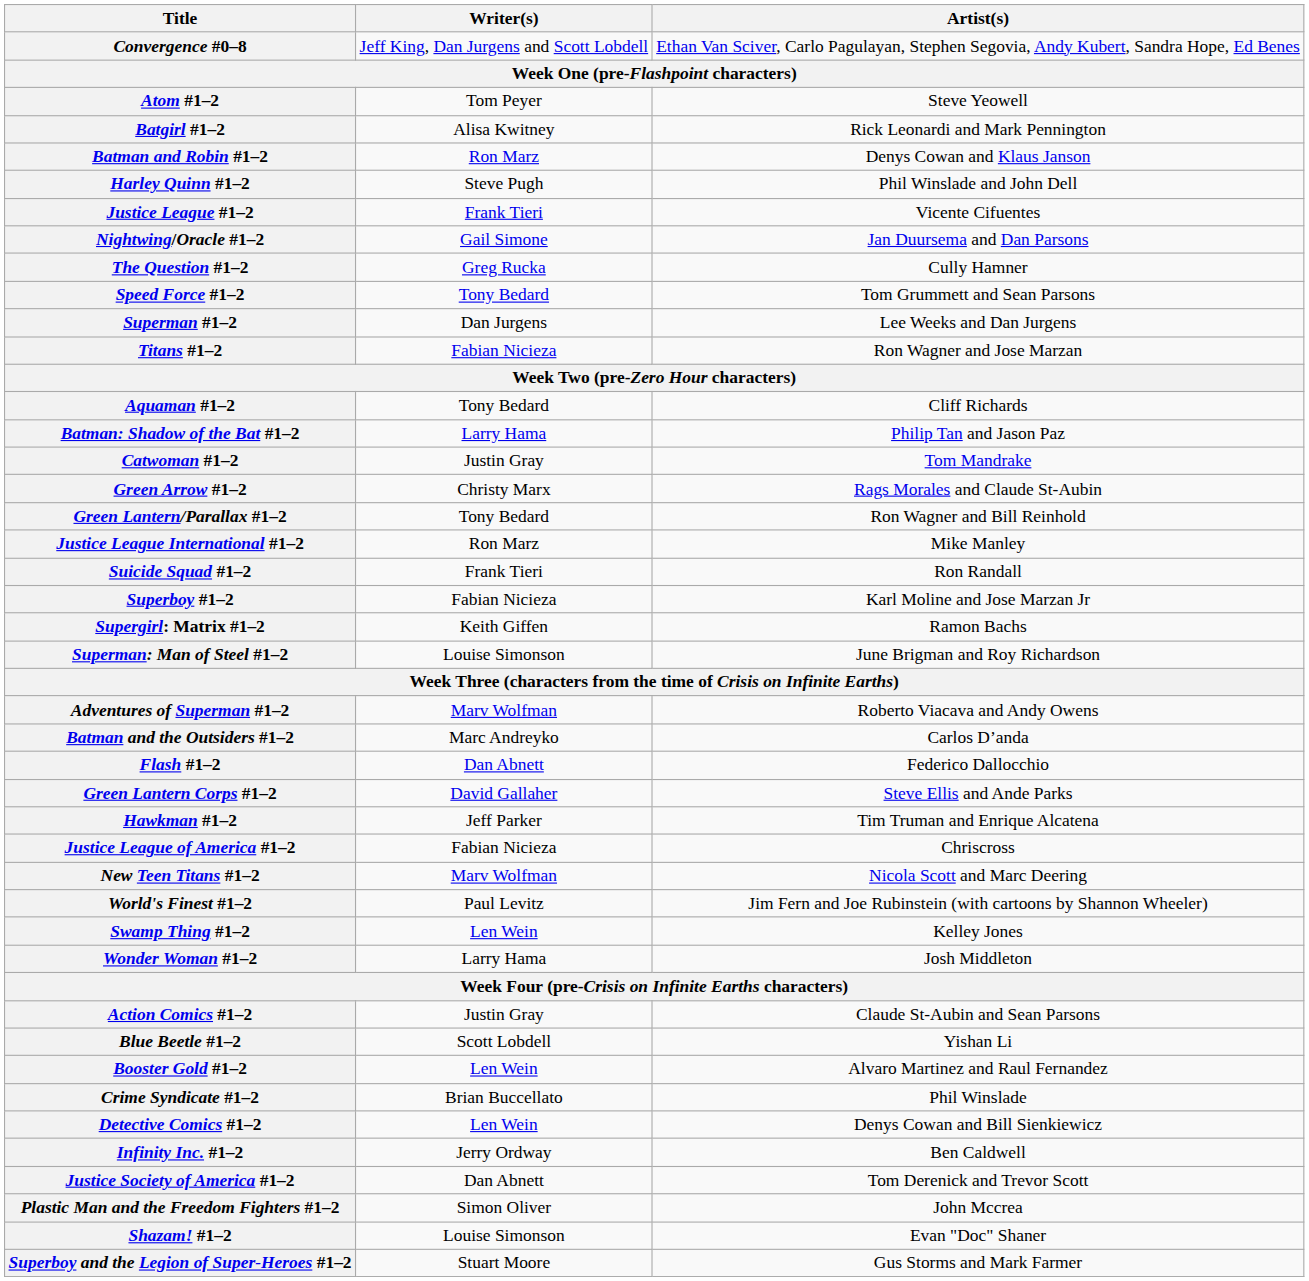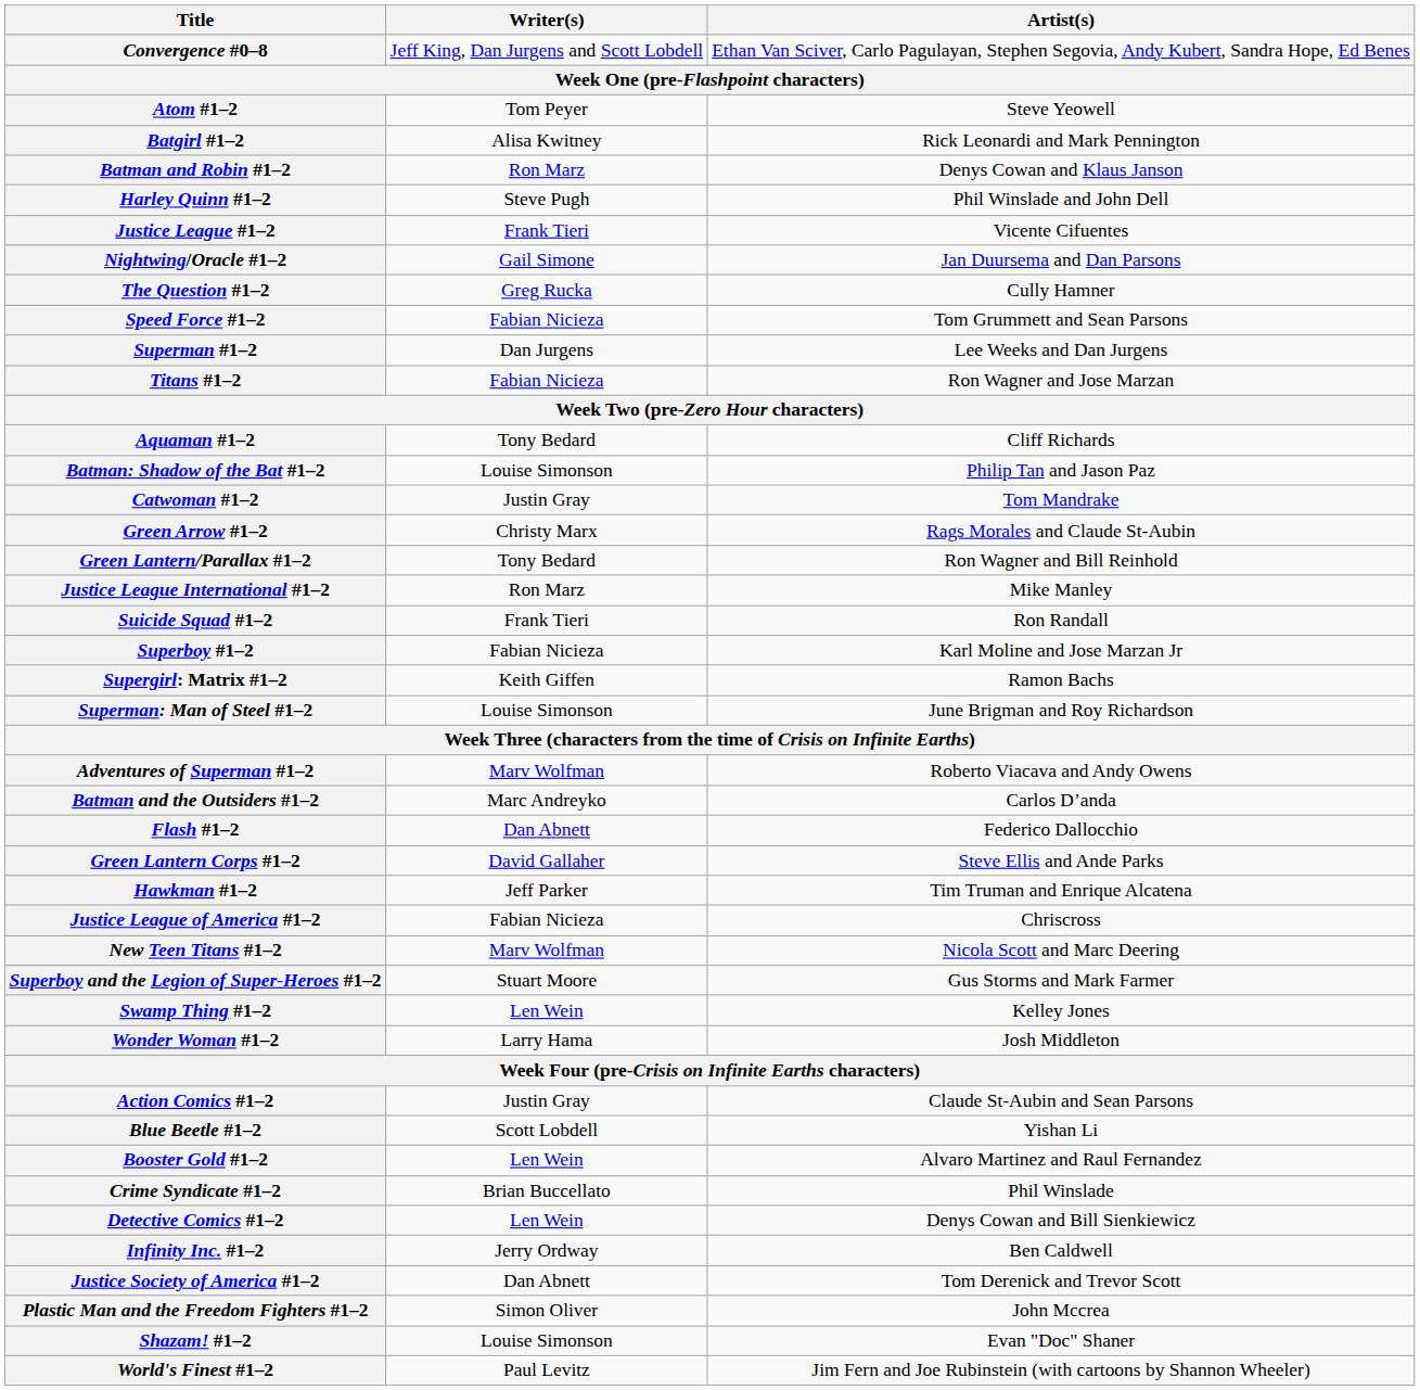Speed Force #1–2 | Writer(s): Tony Bedard -> Fabian Nicieza
Batman: Shadow of the Bat #1–2 | Writer(s): Larry Hama -> Louise Simonson
rows swapped: Superboy and the Legion of Super-Heroes #1–2 <-> World's Finest #1–2
